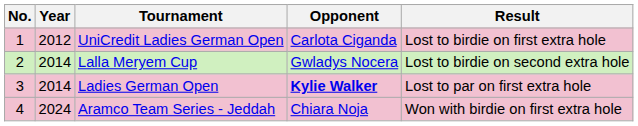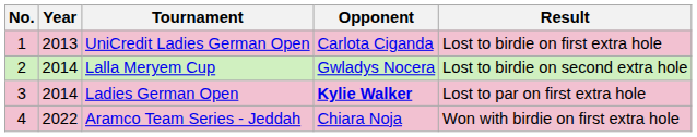UniCredit Ladies German Open | Year: 2012 -> 2013
Aramco Team Series - Jeddah | Year: 2024 -> 2022
